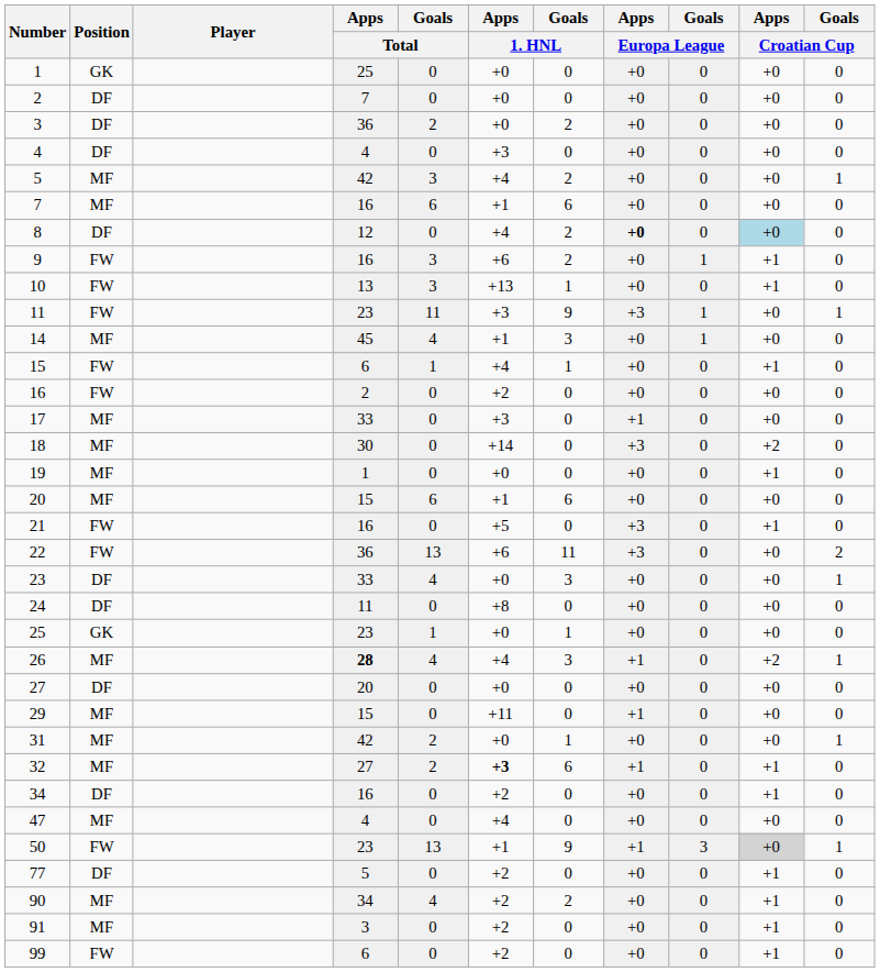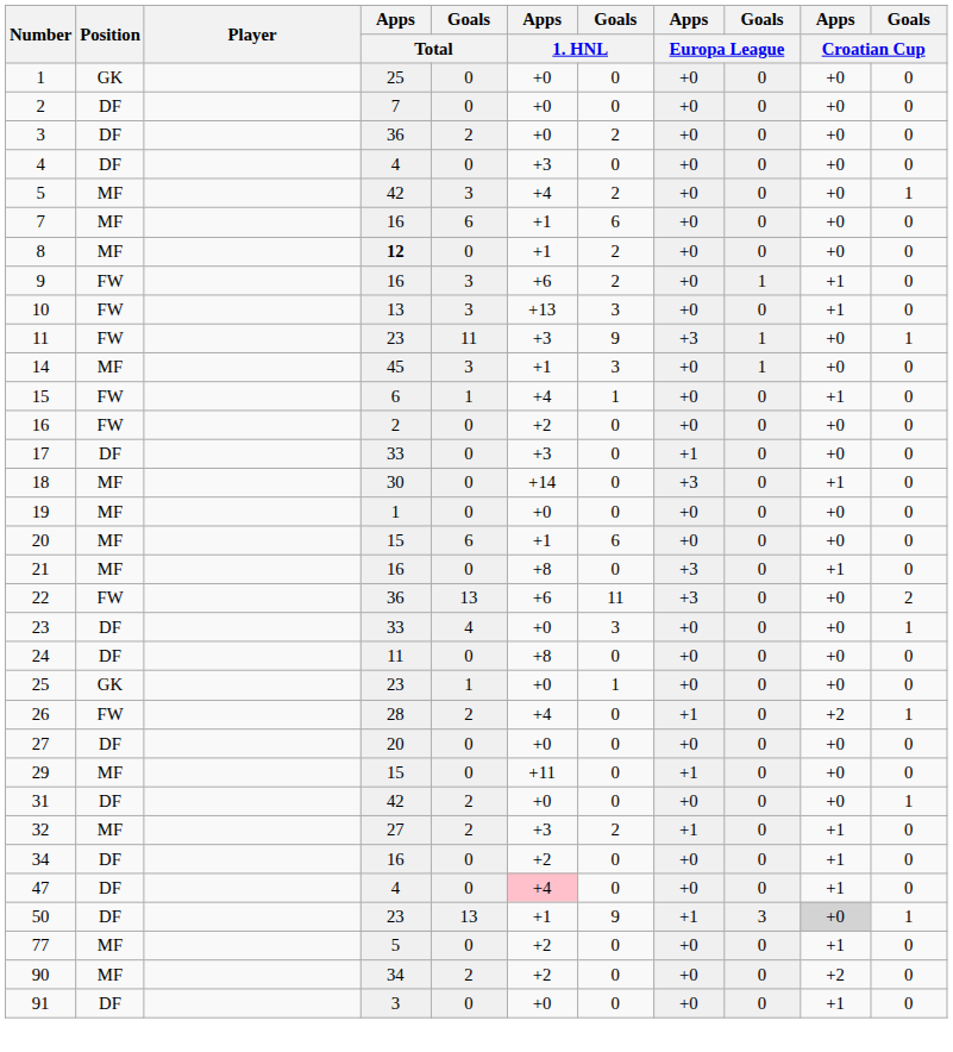8 | Position: DF -> MF
8 | Apps / Total: normal -> bold
8 | Apps / 1. HNL: +4 -> +1
8 | Apps / Europa League: bold -> normal
8 | Apps / Croatian Cup: lightblue background -> no background
10 | Goals / 1. HNL: 1 -> 3
14 | Goals / Total: 4 -> 3
17 | Position: MF -> DF
18 | Apps / Croatian Cup: +2 -> +1
19 | Apps / Croatian Cup: +1 -> +0
21 | Position: FW -> MF
21 | Apps / 1. HNL: +5 -> +8
26 | Position: MF -> FW
26 | Apps / Total: bold -> normal
26 | Goals / Total: 4 -> 2
26 | Goals / 1. HNL: 3 -> 0
31 | Position: MF -> DF
31 | Goals / 1. HNL: 1 -> 0
32 | Apps / 1. HNL: bold -> normal
32 | Goals / 1. HNL: 6 -> 2
47 | Position: MF -> DF
47 | Apps / 1. HNL: no background -> pink background
47 | Apps / Croatian Cup: +0 -> +1
50 | Position: FW -> DF
77 | Position: DF -> MF
90 | Goals / Total: 4 -> 2
90 | Goals / 1. HNL: 2 -> 0
90 | Apps / Croatian Cup: +1 -> +2
91 | Position: MF -> DF
91 | Apps / 1. HNL: +2 -> +0
- row: 99 | FW | 6 | 0 | +2 | 0 | +0 | 0 | +1 | 0
